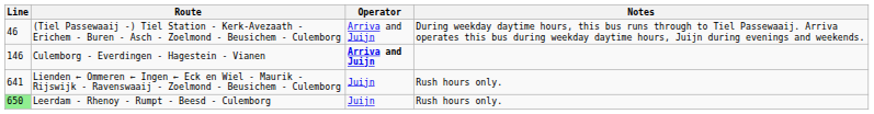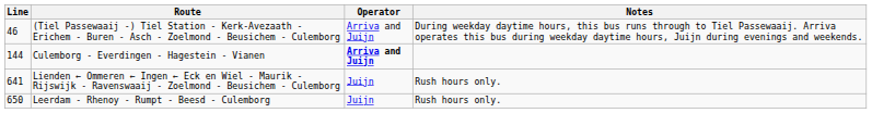Culemborg - Everdingen - Hagestein - Vianen | Line: 146 -> 144
Leerdam - Rhenoy - Rumpt - Beesd - Culemborg | Line: lightgreen background -> no background
